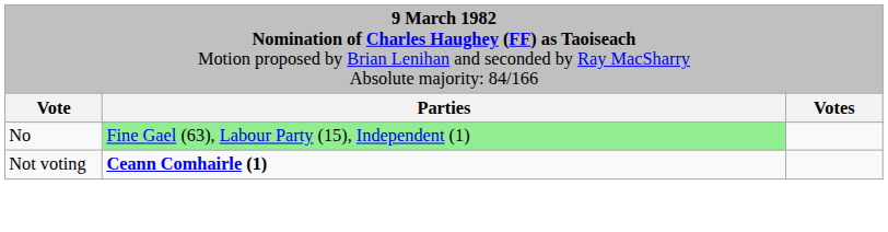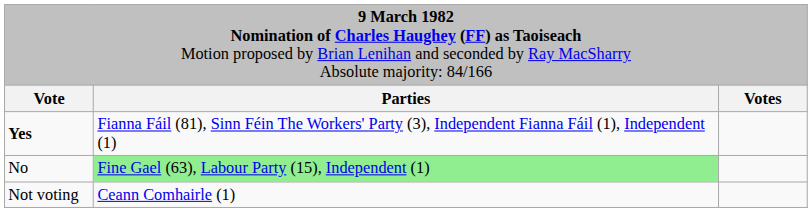+ row: Yes | Fianna Fáil (81), Sinn Féin The Workers' Party (3), Independent Fianna Fáil (1), Independent (1)
Not voting | column 2: bold -> normal
